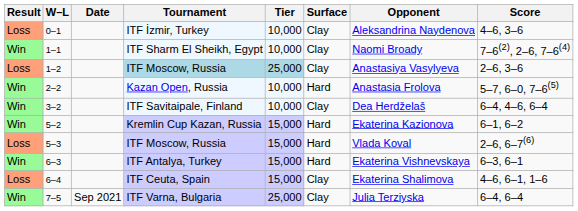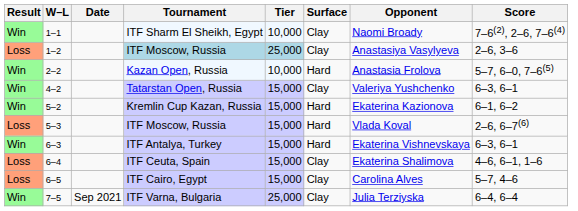- row: Loss | 0–1 | ITF İzmir, Turkey | 10,000 | Clay | Aleksandrina Naydenova | 4–6, 3–6
- row: Win | 3–2 | ITF Savitaipale, Finland | 10,000 | Clay | Dea Herdželaš | 6–4, 4–6, 6–4
+ row: Win | 4–2 | Tatarstan Open, Russia | 15,000 | Clay | Valeriya Yushchenko | 6–3, 6–1
+ row: Loss | 6–5 | ITF Cairo, Egypt | 15,000 | Clay | Carolina Alves | 5–7, 4–6
